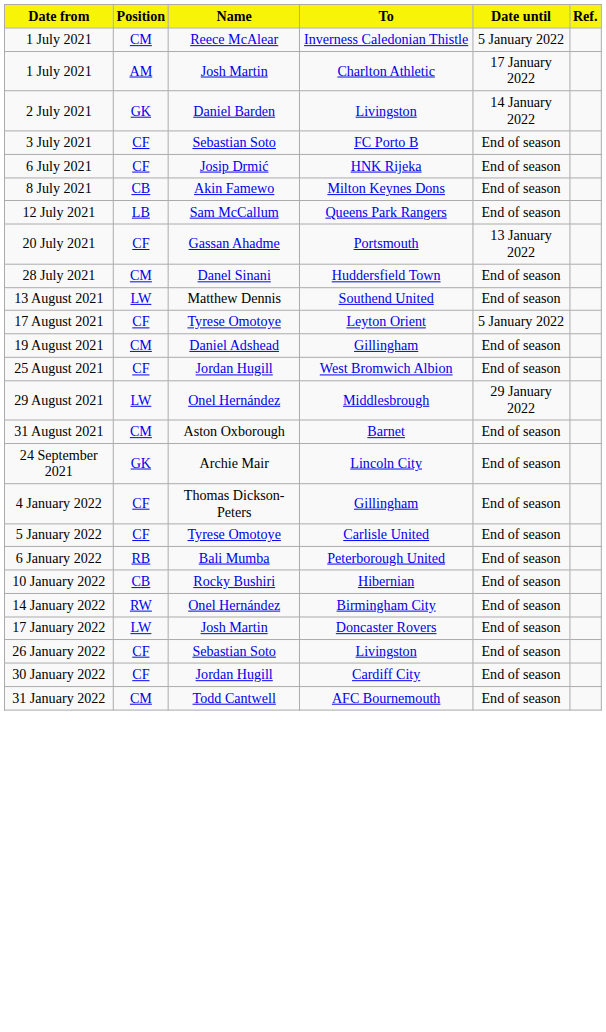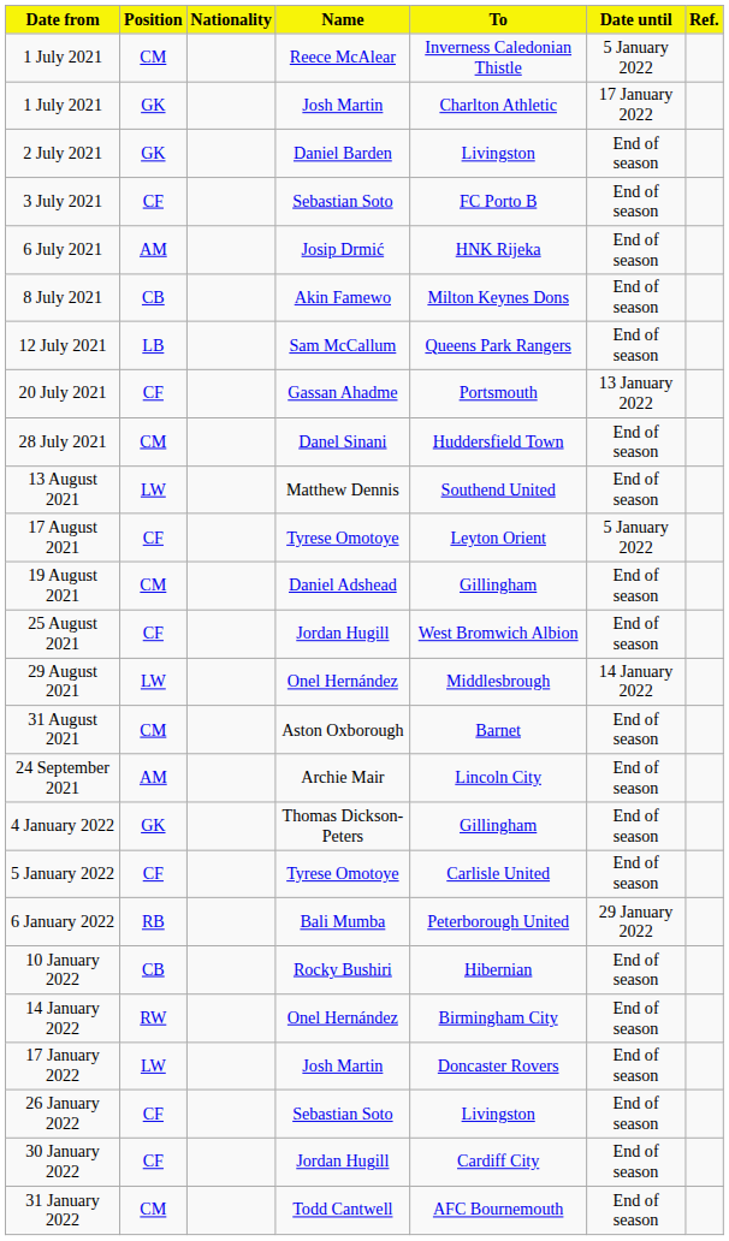+ column: Nationality
1 July 2021 / Josh Martin | Position: AM -> GK
2 July 2021 | Date until: 14 January 2022 -> End of season
6 July 2021 | Position: CF -> AM
29 August 2021 | Date until: 29 January 2022 -> 14 January 2022
24 September 2021 | Position: GK -> AM
4 January 2022 | Position: CF -> GK
6 January 2022 | Date until: End of season -> 29 January 2022
